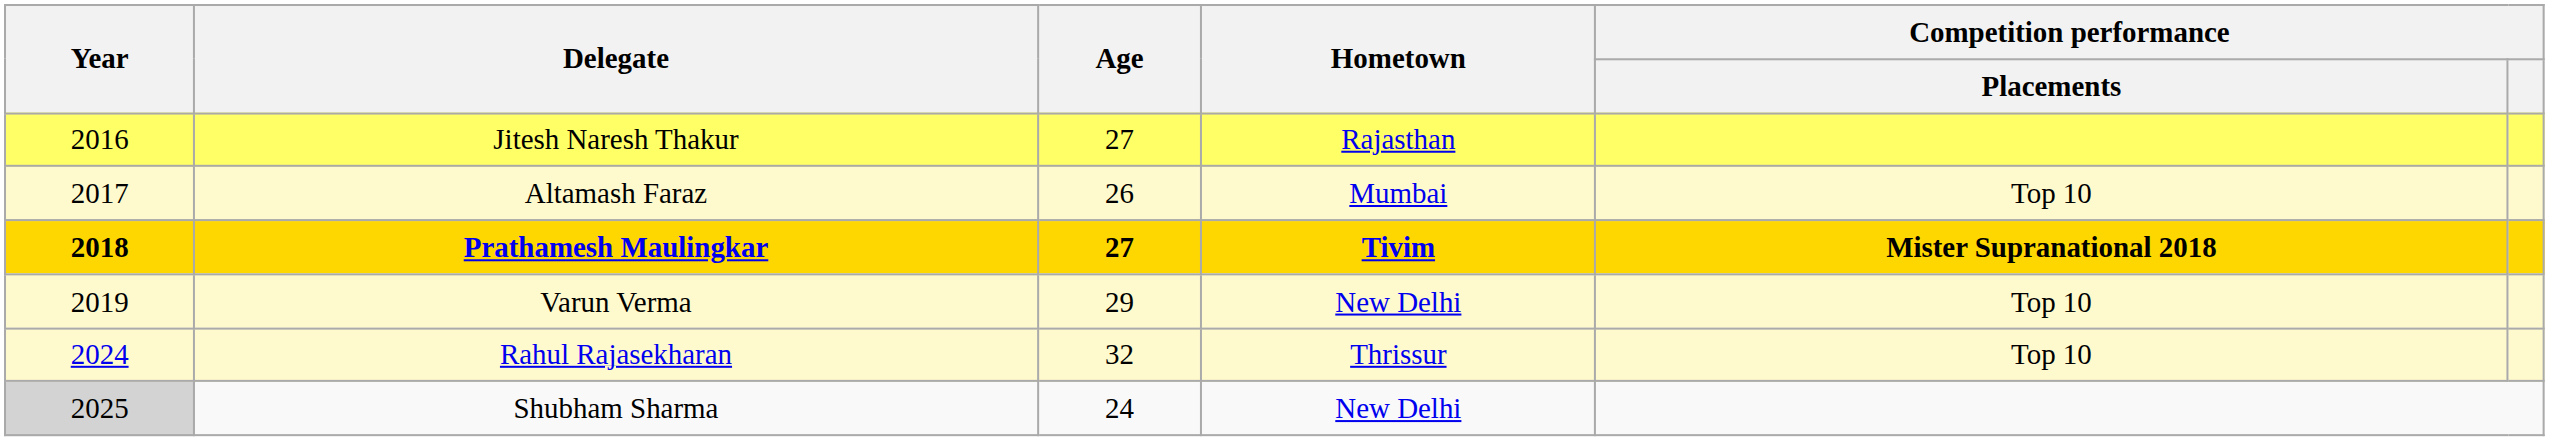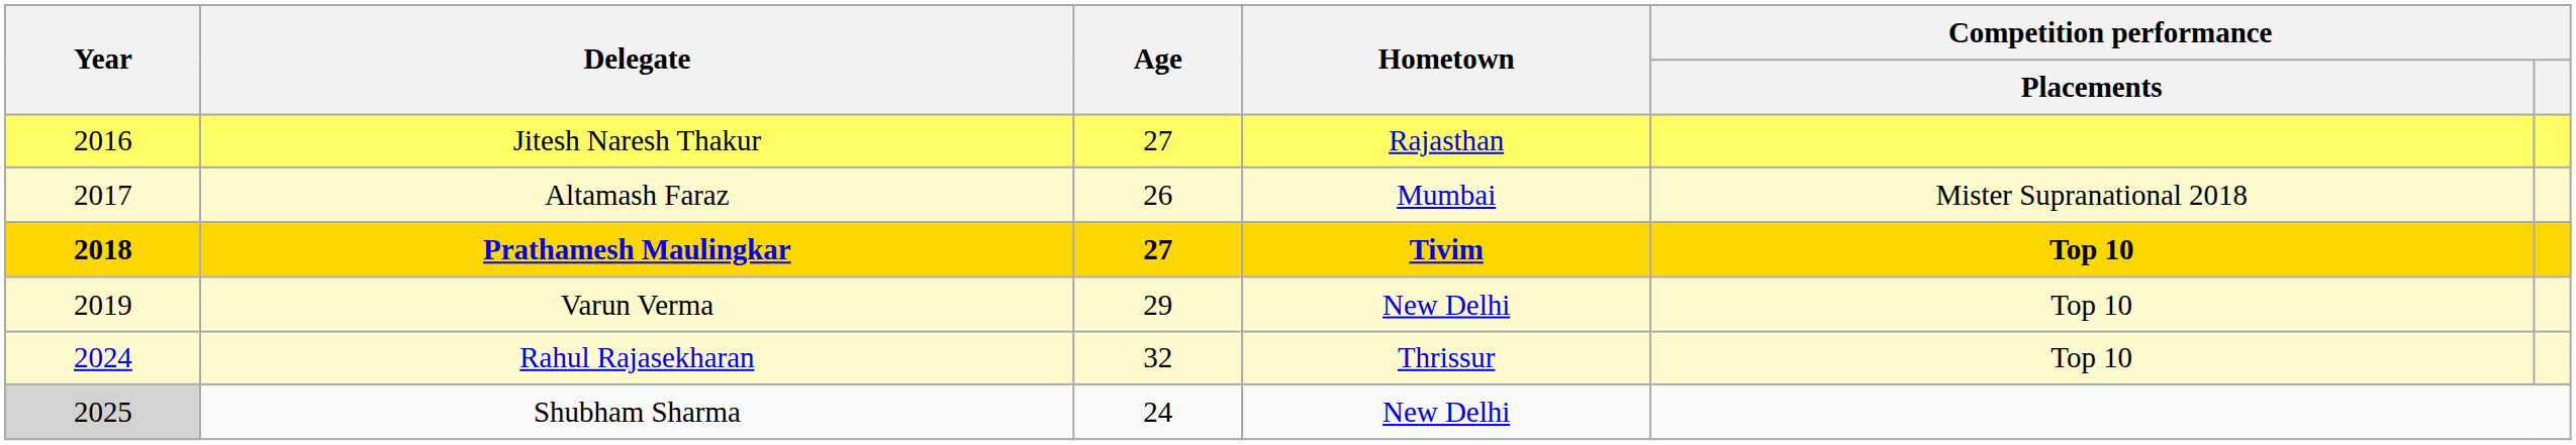Altamash Faraz | Competition performance / Placements: Top 10 -> Mister Supranational 2018
Prathamesh Maulingkar | Competition performance / Placements: Mister Supranational 2018 -> Top 10
